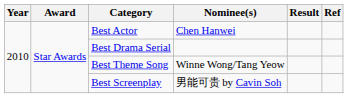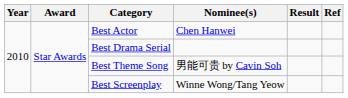Best Theme Song | Nominee(s): Winne Wong/Tang Yeow -> 男能可贵 by Cavin Soh
Best Screenplay | Nominee(s): 男能可贵 by Cavin Soh -> Winne Wong/Tang Yeow
